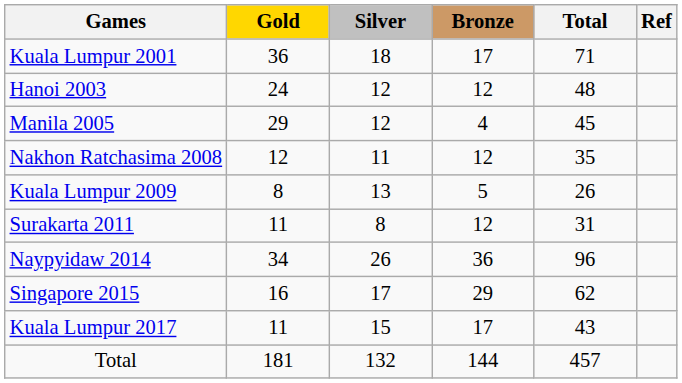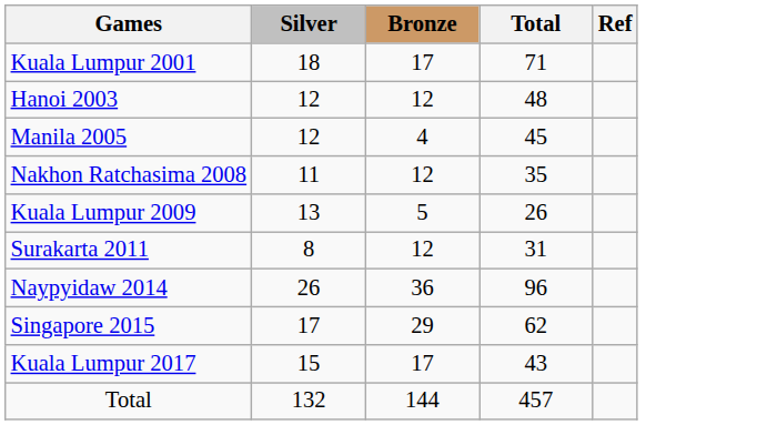- column: Gold | 36 | 24 | 29 | 12 | 8 | 11 | 34 | 16 | 11 | 181
